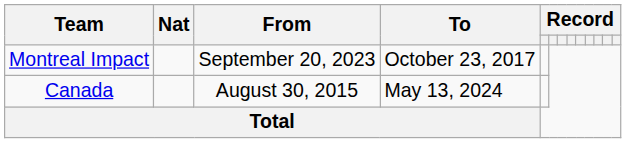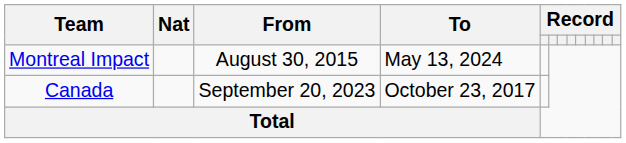Montreal Impact | From: September 20, 2023 -> August 30, 2015
Montreal Impact | To: October 23, 2017 -> May 13, 2024
Canada | From: August 30, 2015 -> September 20, 2023
Canada | To: May 13, 2024 -> October 23, 2017
